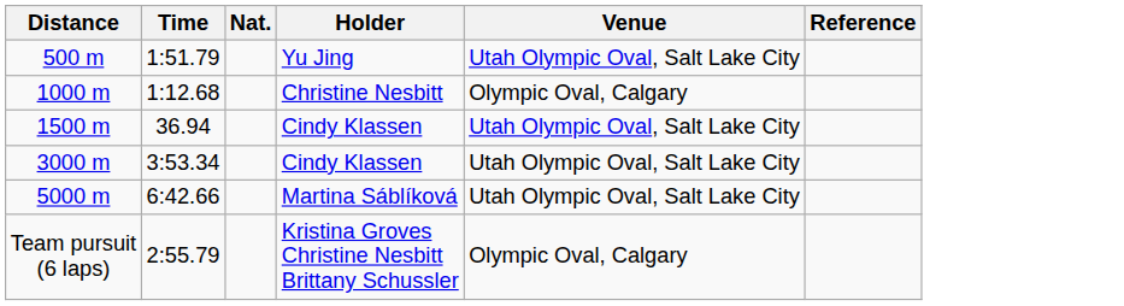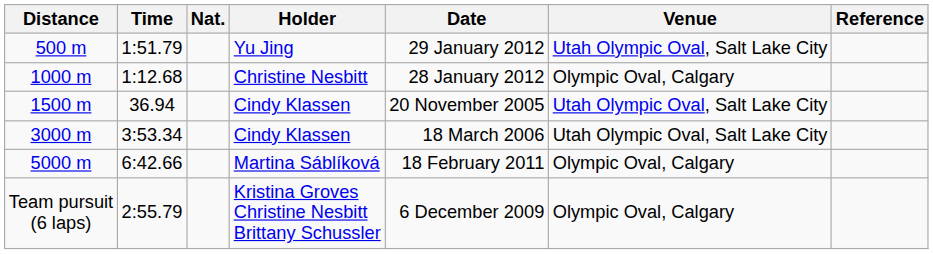+ column: Date | 29 January 2012 | 28 January 2012 | 20 November 2005 | 18 March 2006 | 18 February 2011 | 6 December 2009
5000 m | Venue: Utah Olympic Oval, Salt Lake City -> Olympic Oval, Calgary
